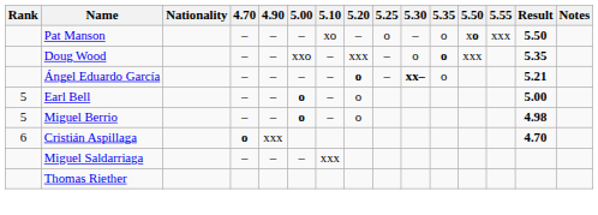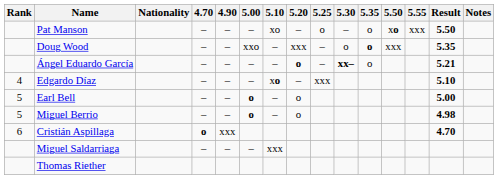+ row: 4 | Edgardo Díaz | – | – | – | xo | – | xxx | 5.10
